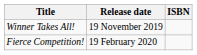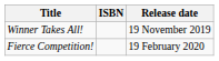columns swapped: ISBN <-> Release date
